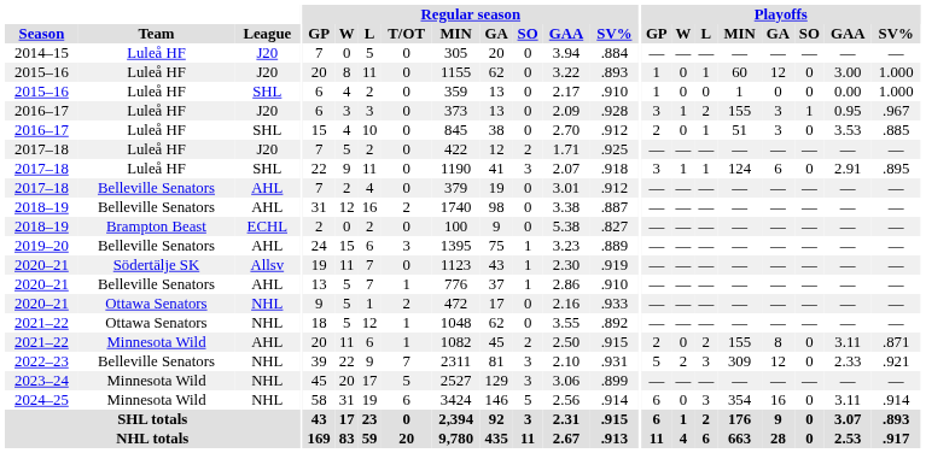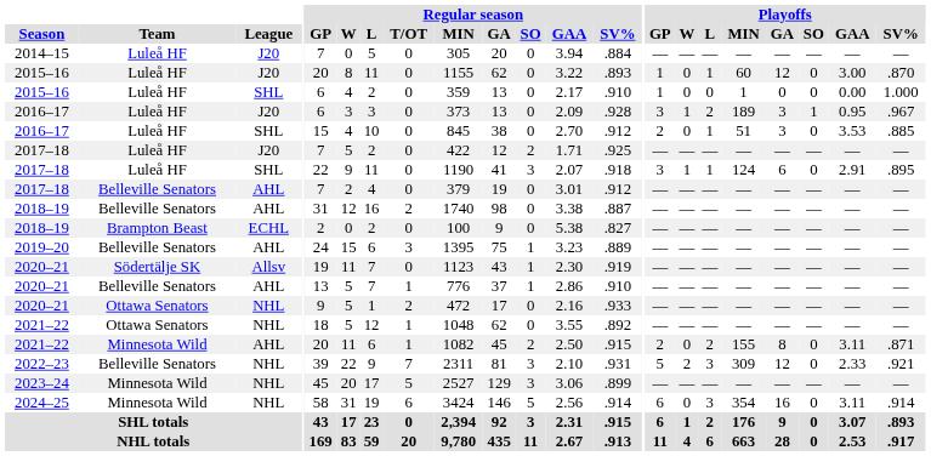2015–16 / J20 | Playoffs / SV%: 1.000 -> .870
2016–17 / J20 | Playoffs / MIN: 155 -> 189
